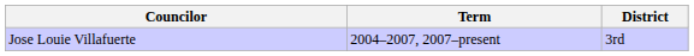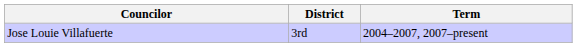columns swapped: District <-> Term
